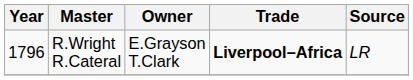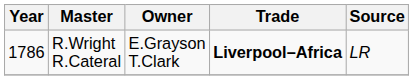R.Wright R.Cateral | Year: 1796 -> 1786
